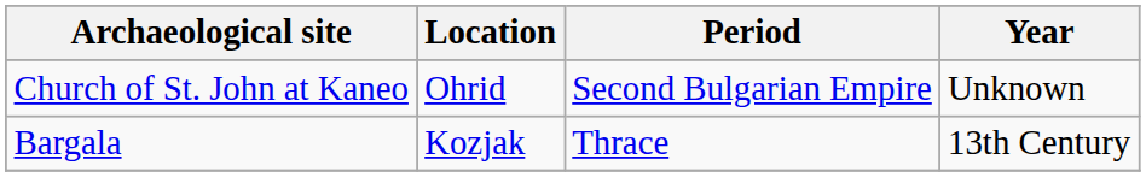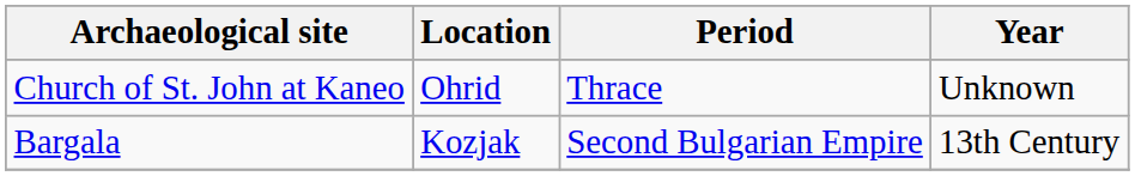Church of St. John at Kaneo | Period: Second Bulgarian Empire -> Thrace
Bargala | Period: Thrace -> Second Bulgarian Empire
